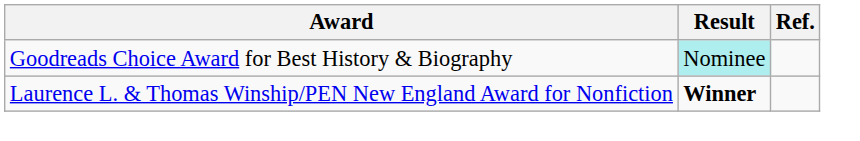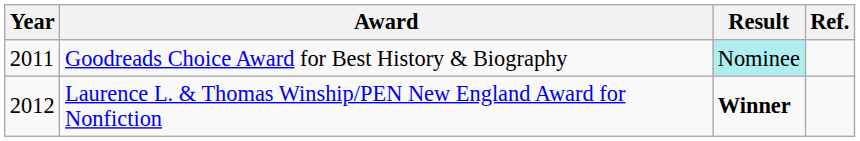+ column: Year | 2011 | 2012
